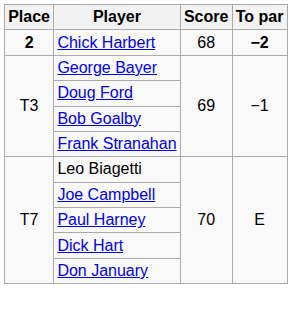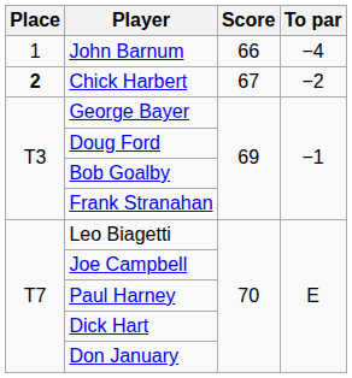+ row: 1 | John Barnum | 66 | −4
Chick Harbert | Score: 68 -> 67
Chick Harbert | To par: bold -> normal
